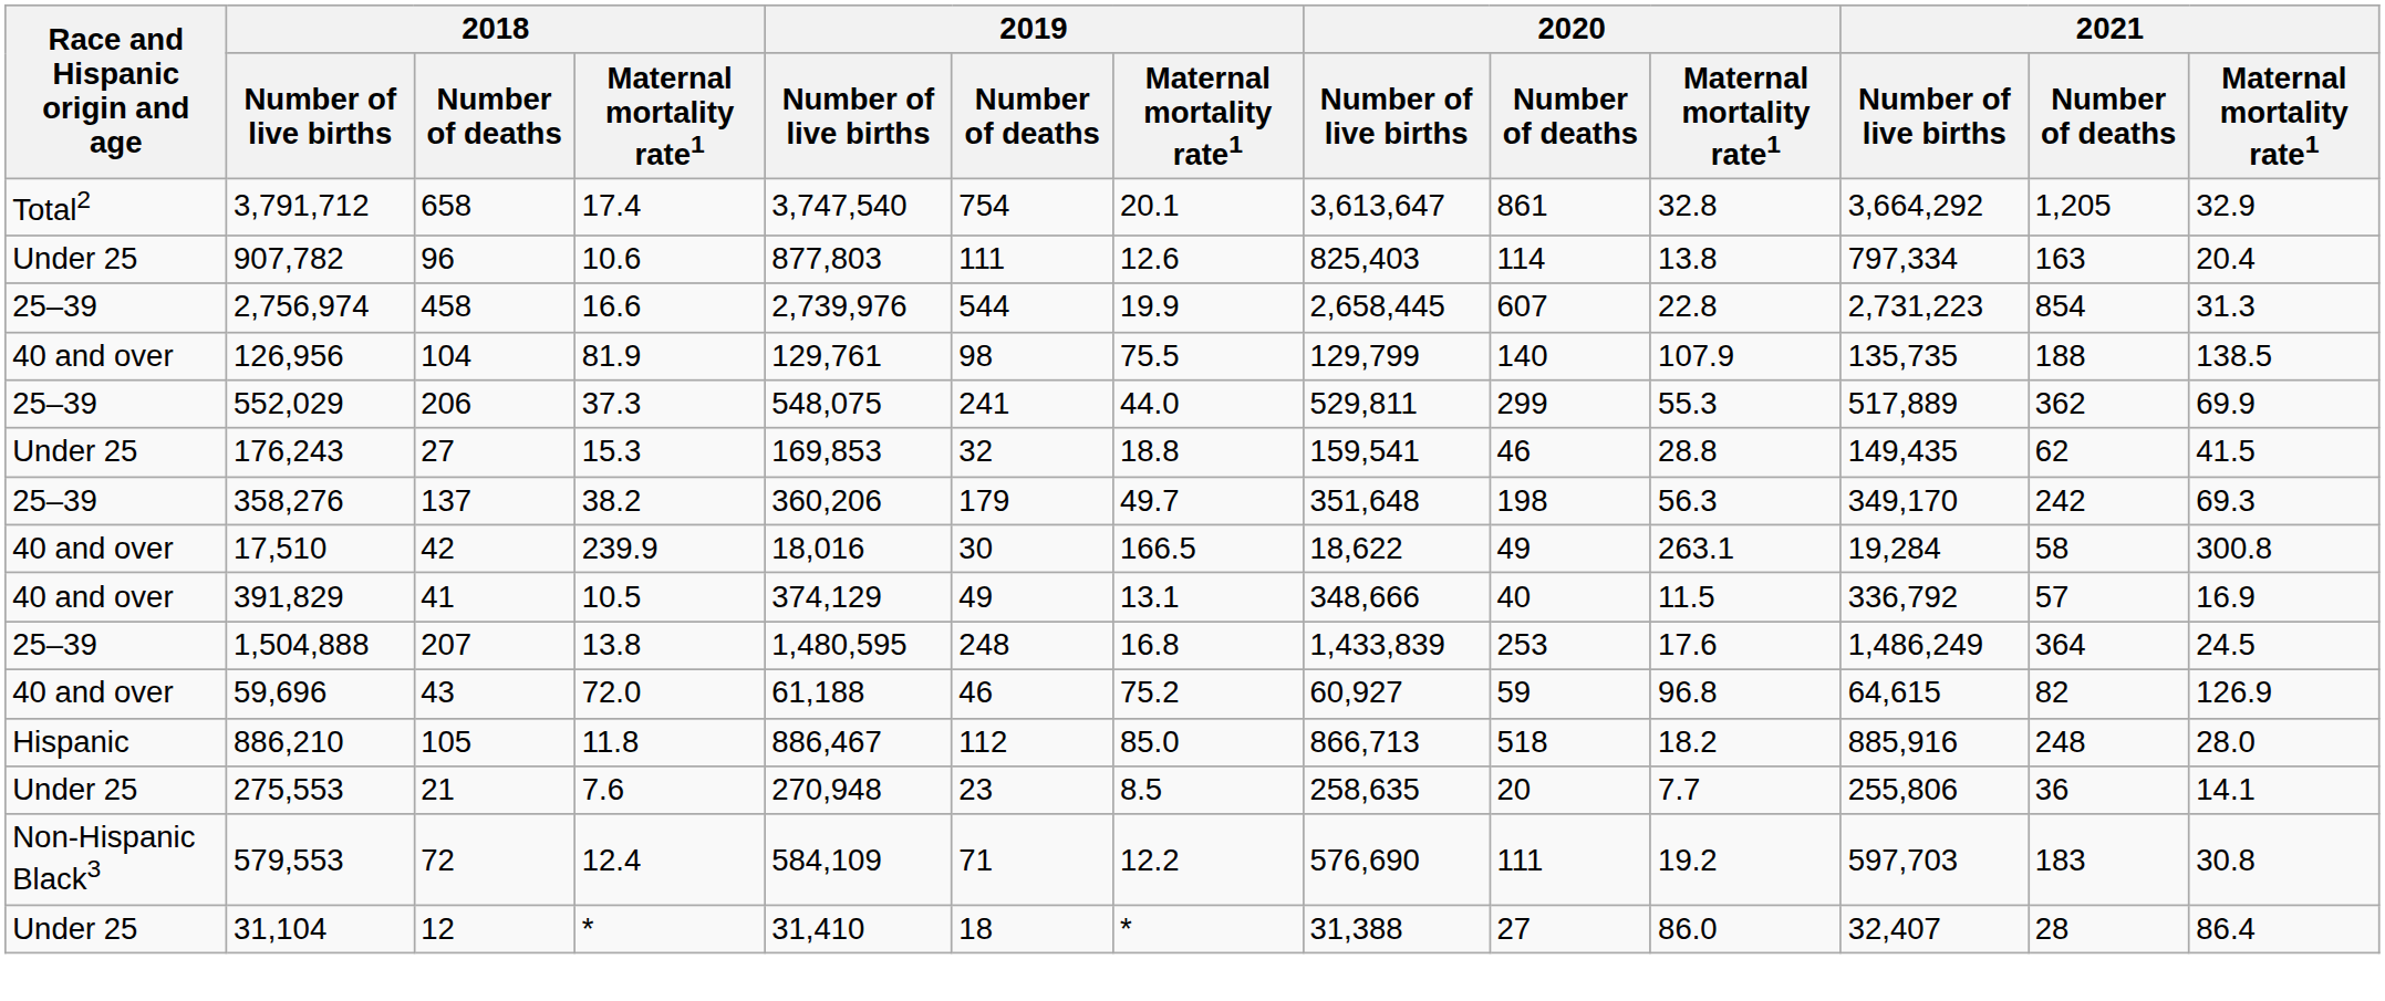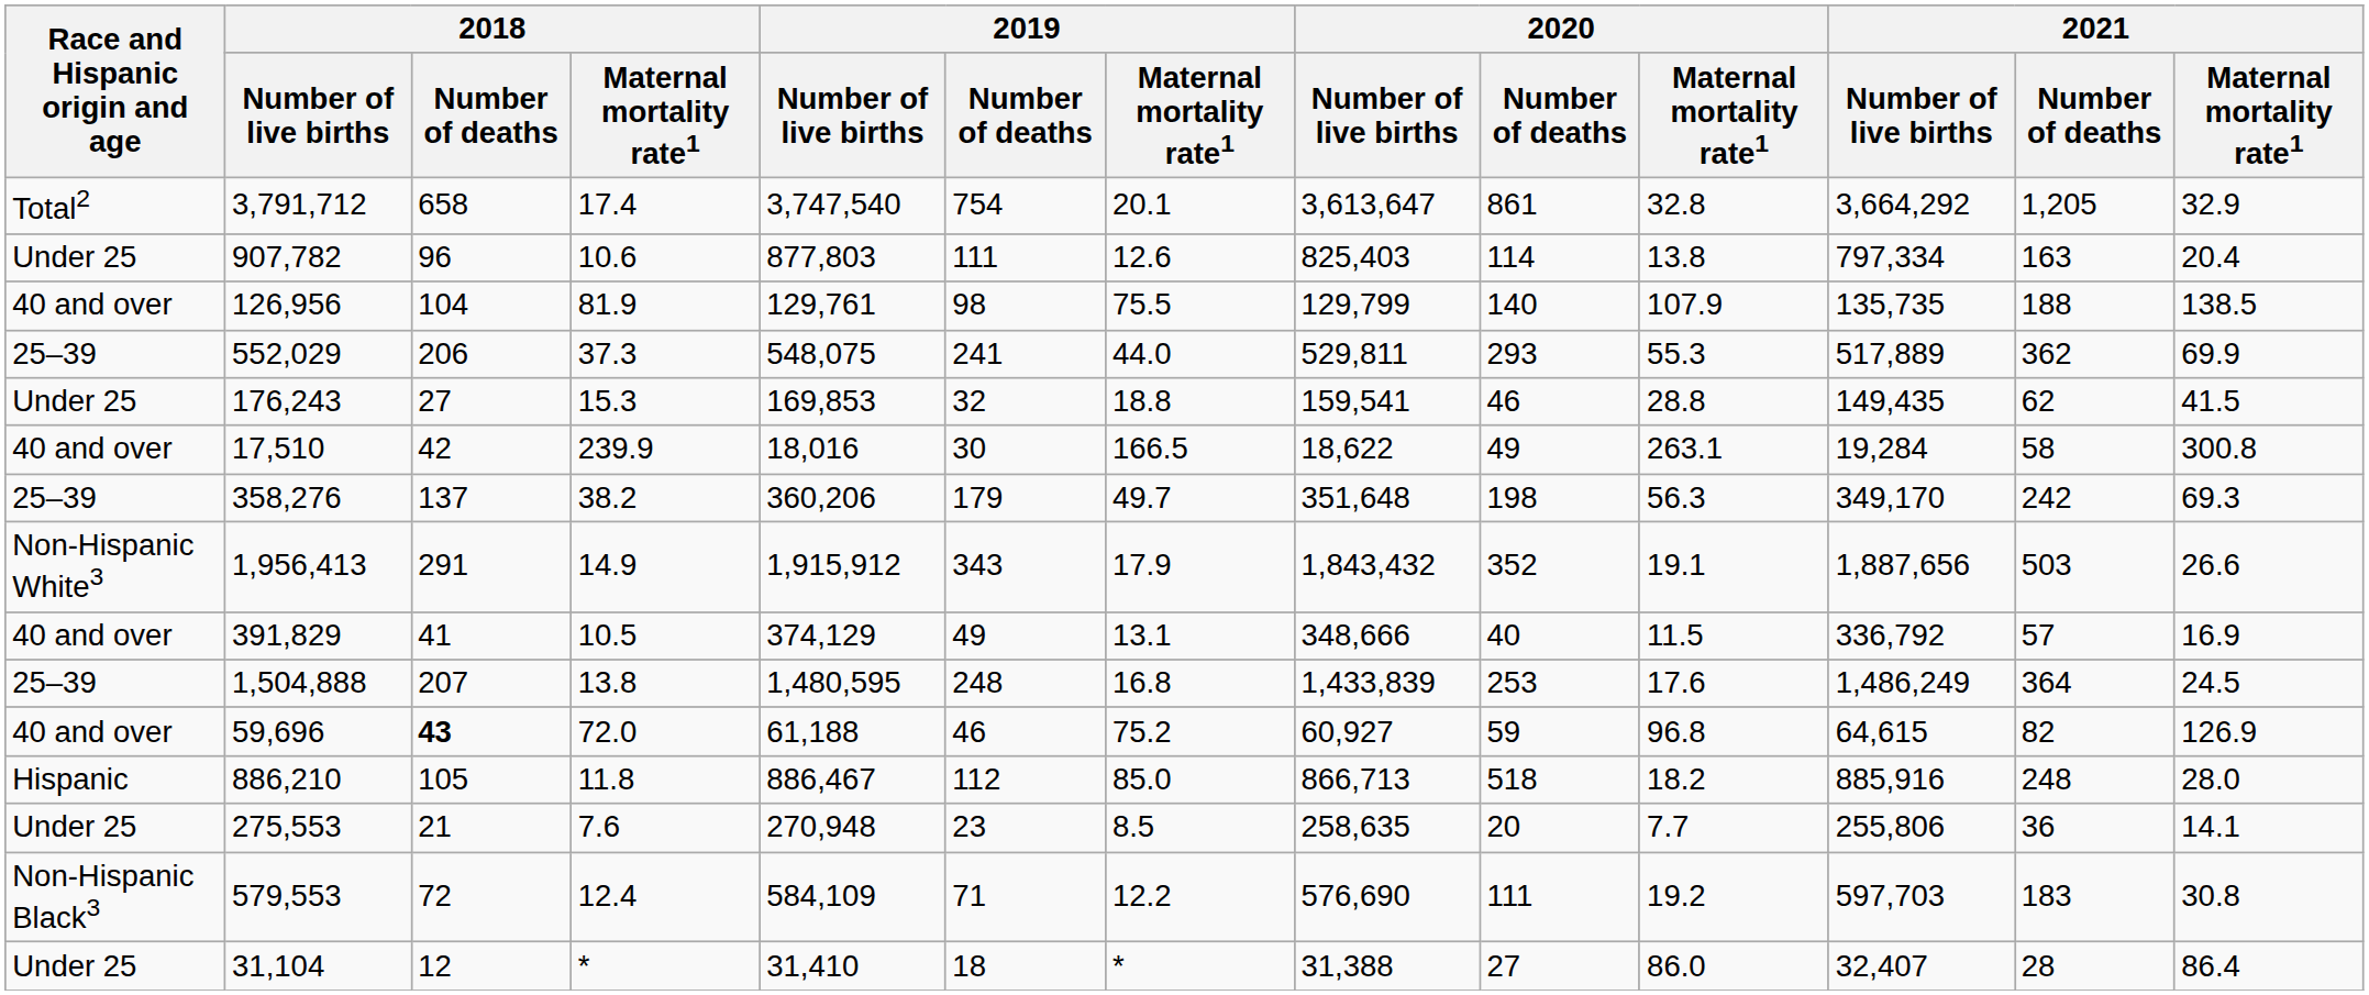- row: 25–39 | 2,756,974 | 458 | 16.6 | 2,739,976 | 544 | 19.9 | 2,658,445 | 607 | 22.8 | 2,731,223 | 854 | 31.3
552,029 | 2020 / Number of deaths: 299 -> 293
rows swapped: 358,276 <-> 17,510
+ row: Non-Hispanic White3 | 1,956,413 | 291 | 14.9 | 1,915,912 | 343 | 17.9 | 1,843,432 | 352 | 19.1 | 1,887,656 | 503 | 26.6
59,696 | 2018 / Number of deaths: normal -> bold
